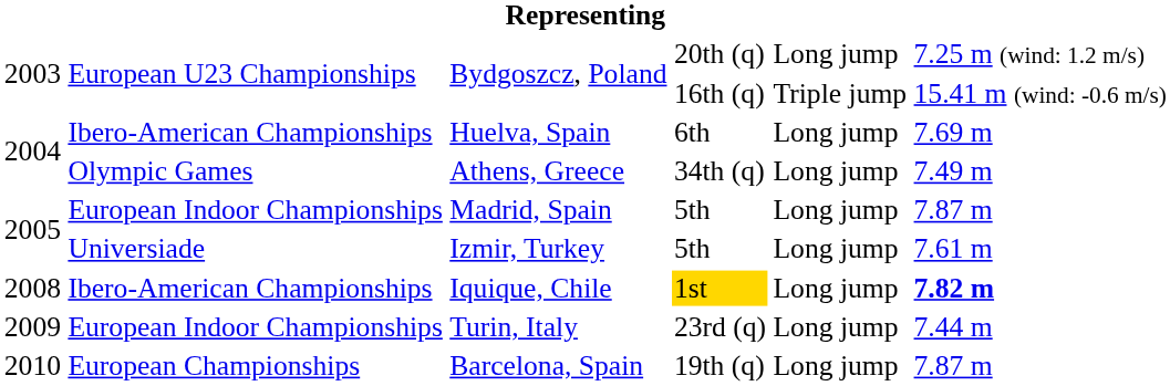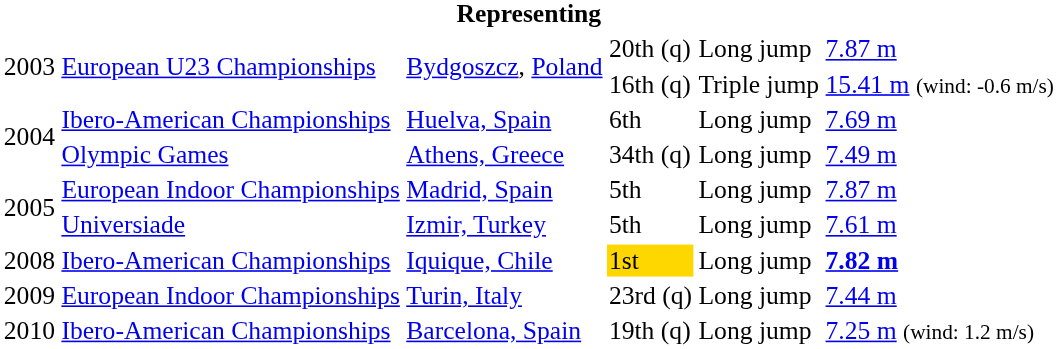Bydgoszcz, Poland / 20th (q) | column 6: 7.25 m (wind: 1.2 m/s) -> 7.87 m
Barcelona, Spain | column 2: European Championships -> Ibero-American Championships
Barcelona, Spain | column 6: 7.87 m -> 7.25 m (wind: 1.2 m/s)
